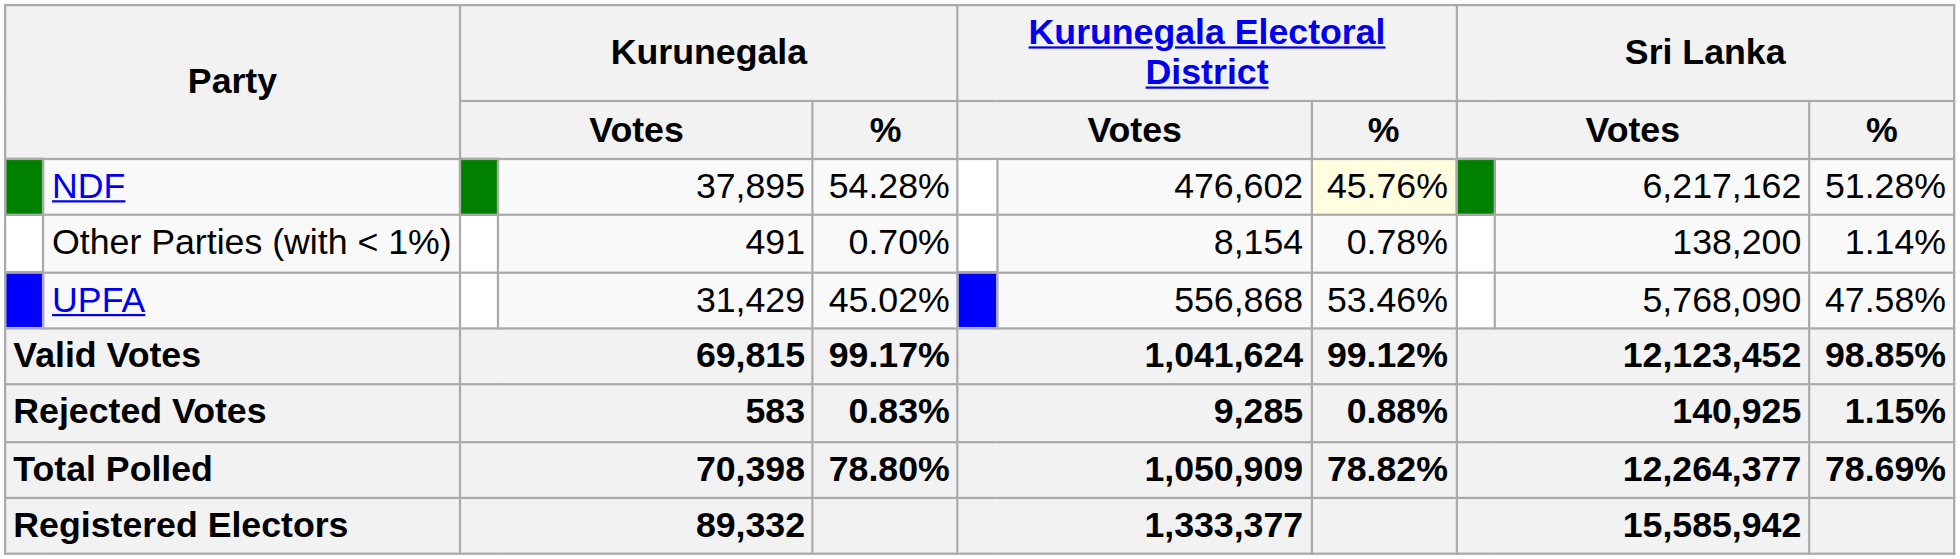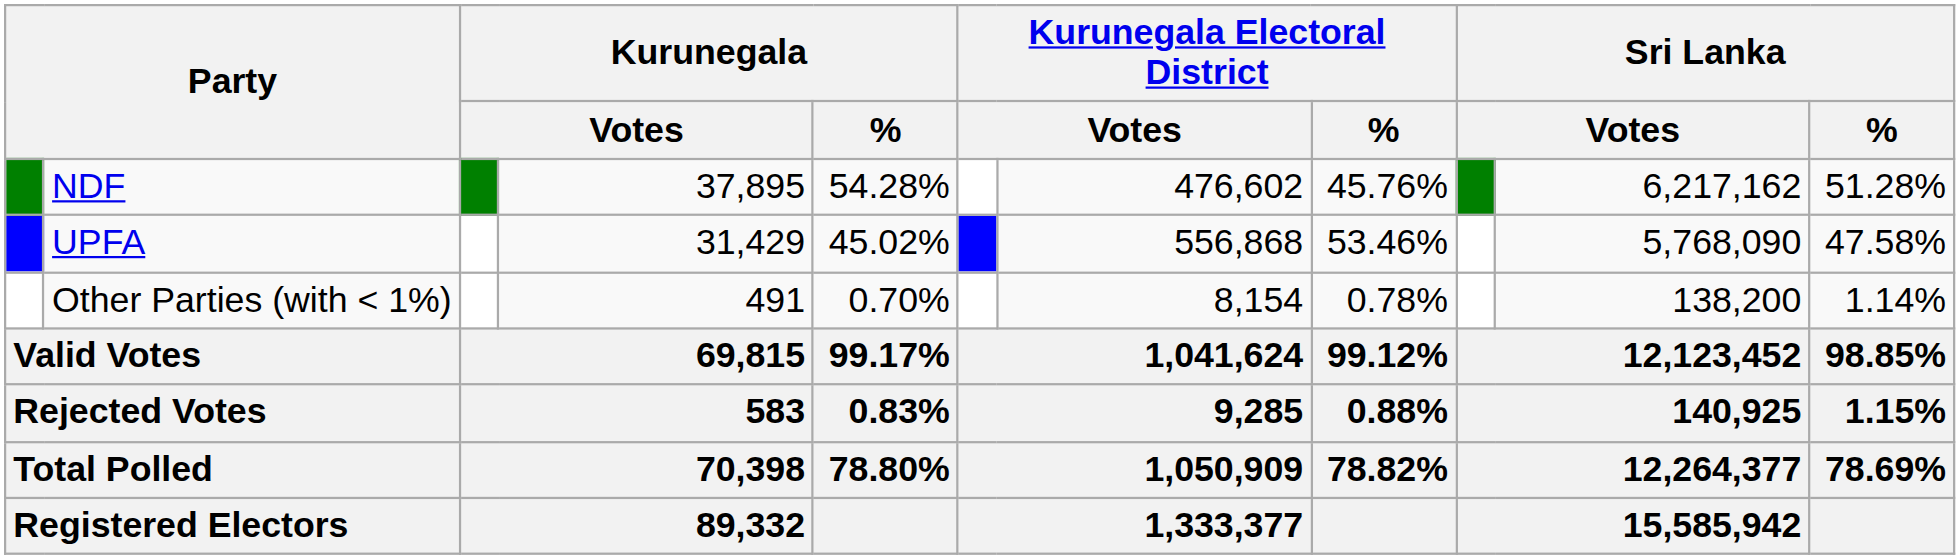NDF | Kurunegala Electoral District / %: lightyellow background -> no background
rows swapped: UPFA <-> Other Parties (with < 1%)
